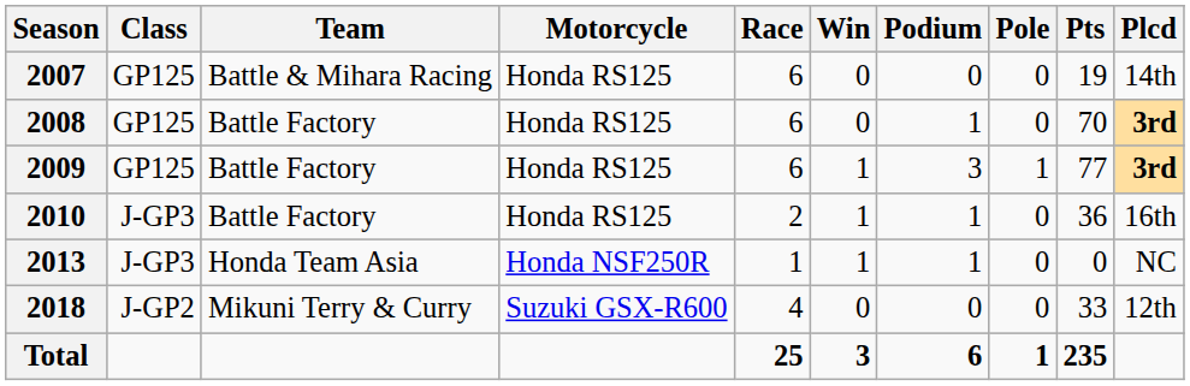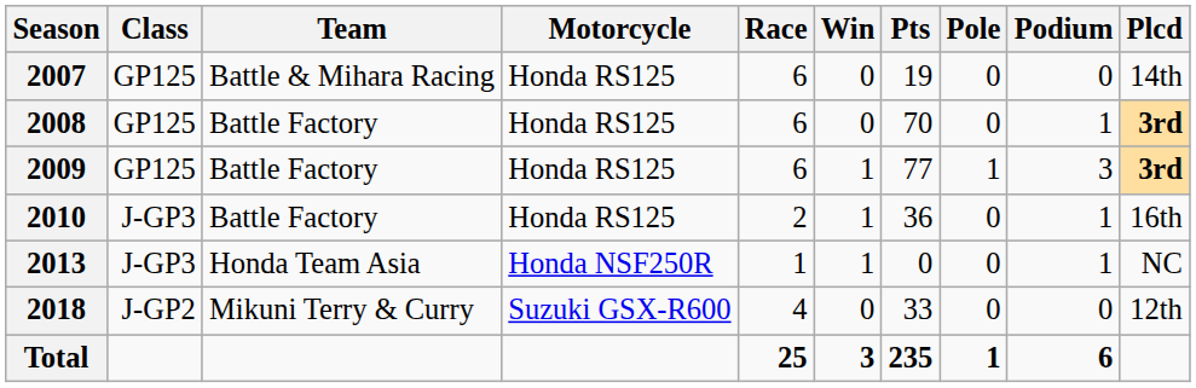columns swapped: Podium <-> Pts
